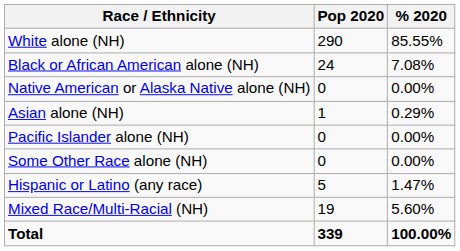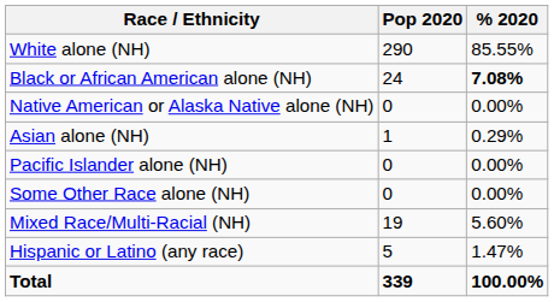Black or African American alone (NH) | % 2020: normal -> bold
rows swapped: Mixed Race/Multi-Racial (NH) <-> Hispanic or Latino (any race)
